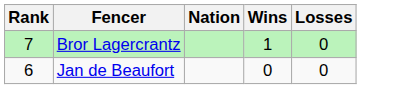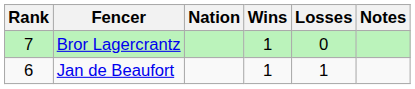+ column: Notes
Jan de Beaufort | Wins: 0 -> 1
Jan de Beaufort | Losses: 0 -> 1
